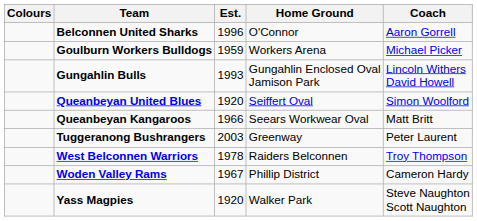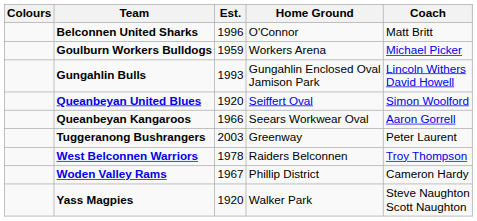Belconnen United Sharks | Coach: Aaron Gorrell -> Matt Britt
Queanbeyan Kangaroos | Coach: Matt Britt -> Aaron Gorrell
